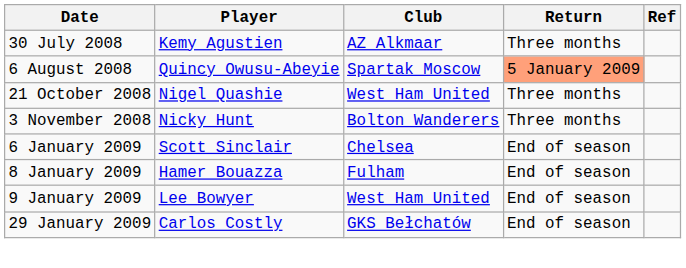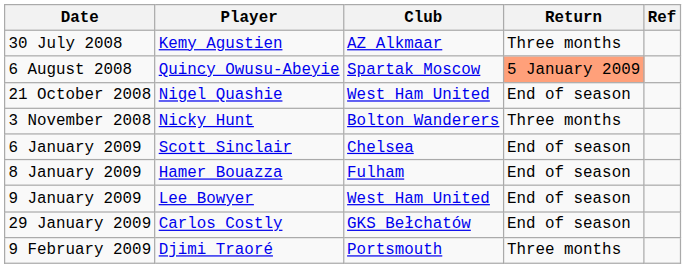21 October 2008 | Return: Three months -> End of season
+ row: 9 February 2009 | Djimi Traoré | Portsmouth | Three months
